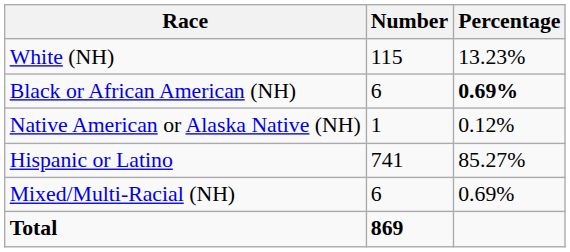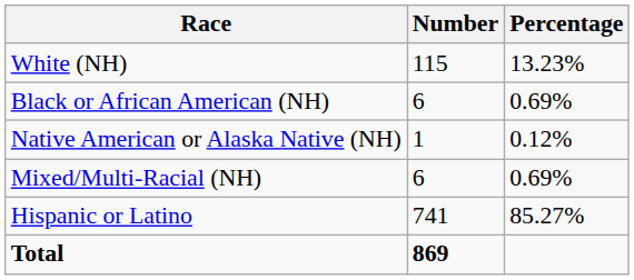Black or African American (NH) | Percentage: bold -> normal
rows swapped: Mixed/Multi-Racial (NH) <-> Hispanic or Latino
